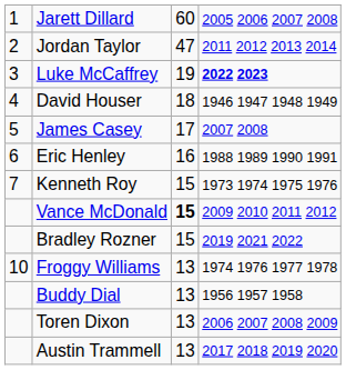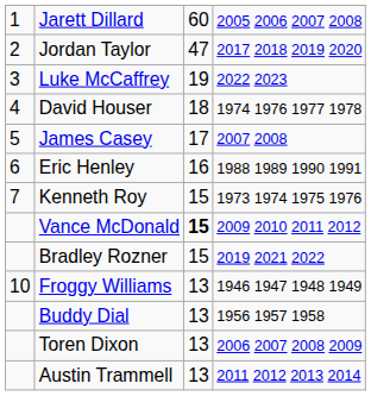Jordan Taylor | column 4: 2011 2012 2013 2014 -> 2017 2018 2019 2020
Luke McCaffrey | column 4: bold -> normal
David Houser | column 4: 1946 1947 1948 1949 -> 1974 1976 1977 1978
Froggy Williams | column 4: 1974 1976 1977 1978 -> 1946 1947 1948 1949
Austin Trammell | column 4: 2017 2018 2019 2020 -> 2011 2012 2013 2014
